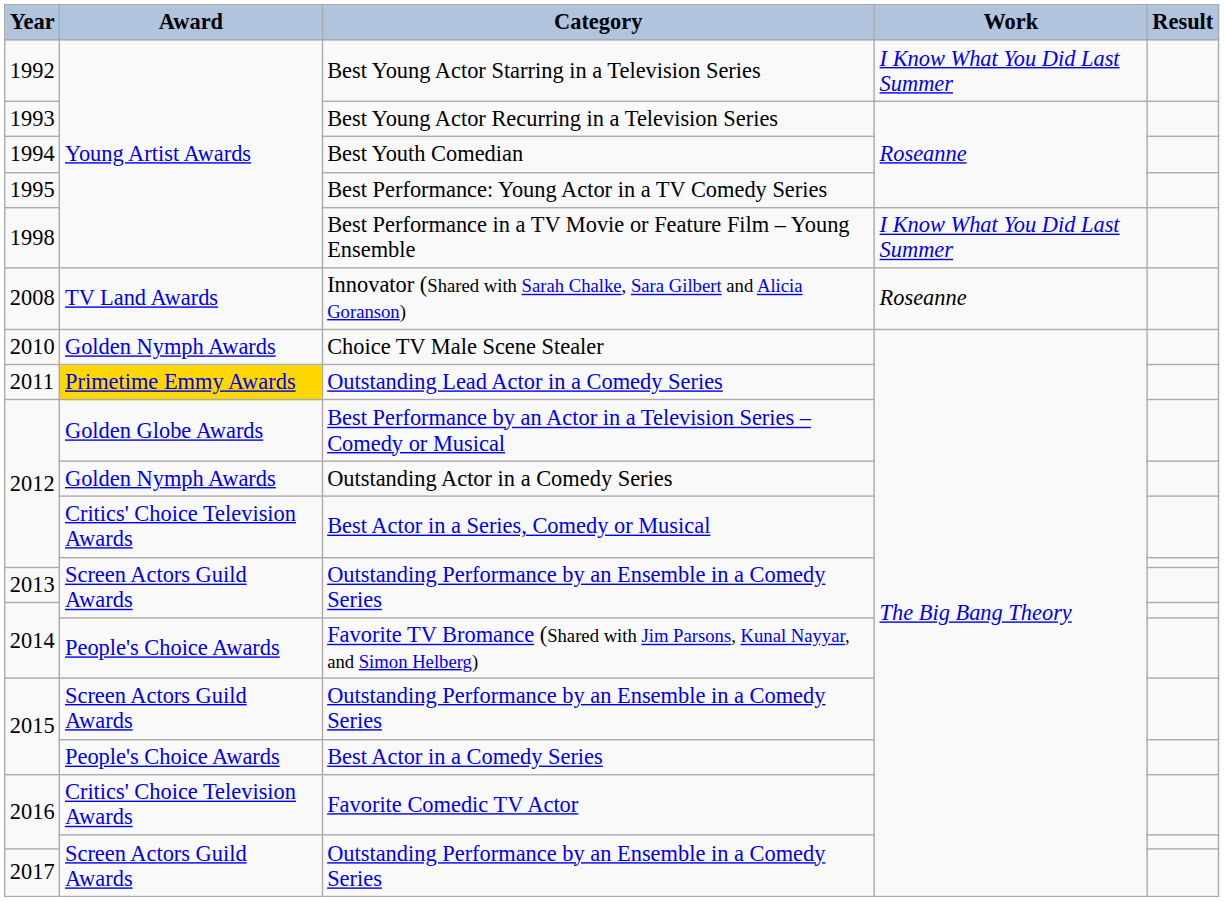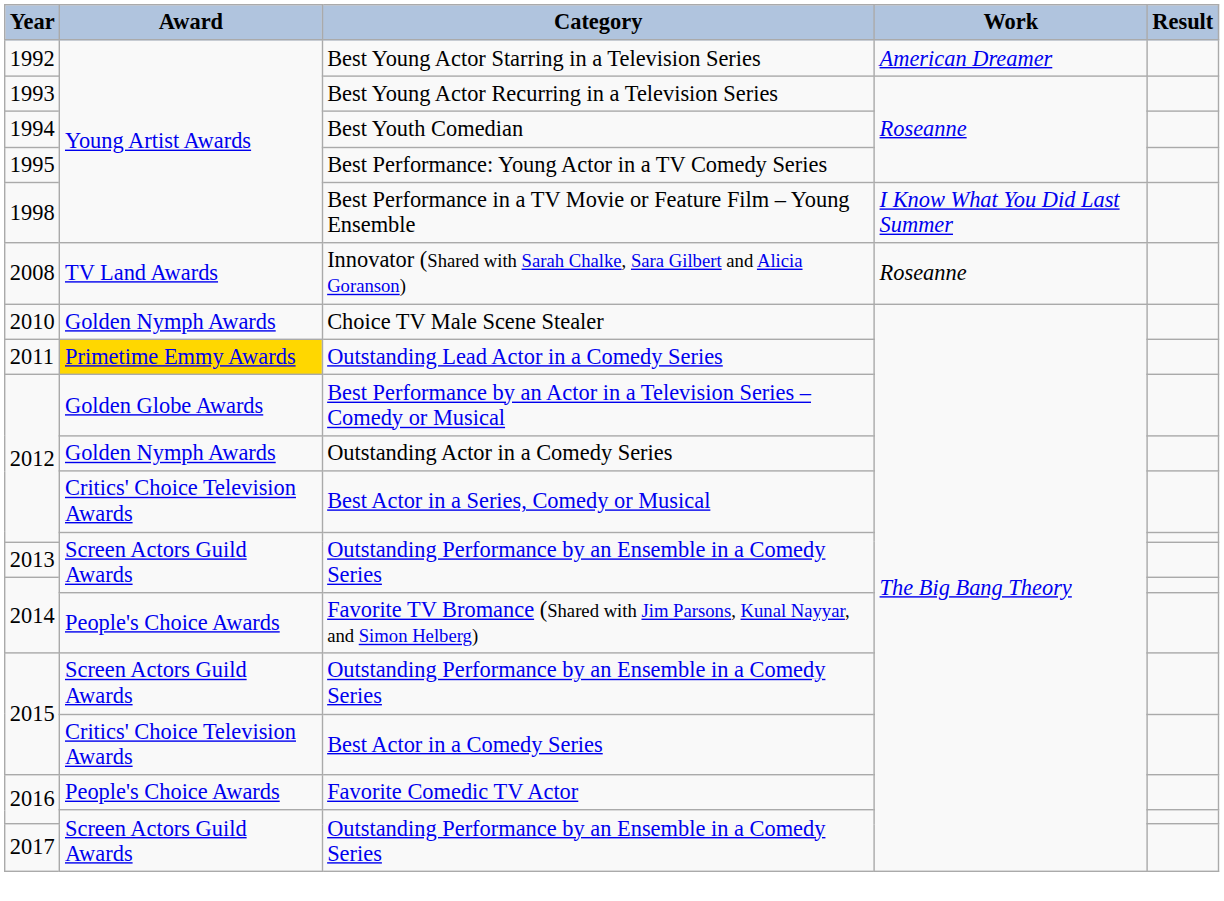Best Young Actor Starring in a Television Series | Work: I Know What You Did Last Summer -> American Dreamer
Best Actor in a Comedy Series | Award: People's Choice Awards -> Critics' Choice Television Awards
Favorite Comedic TV Actor | Award: Critics' Choice Television Awards -> People's Choice Awards
